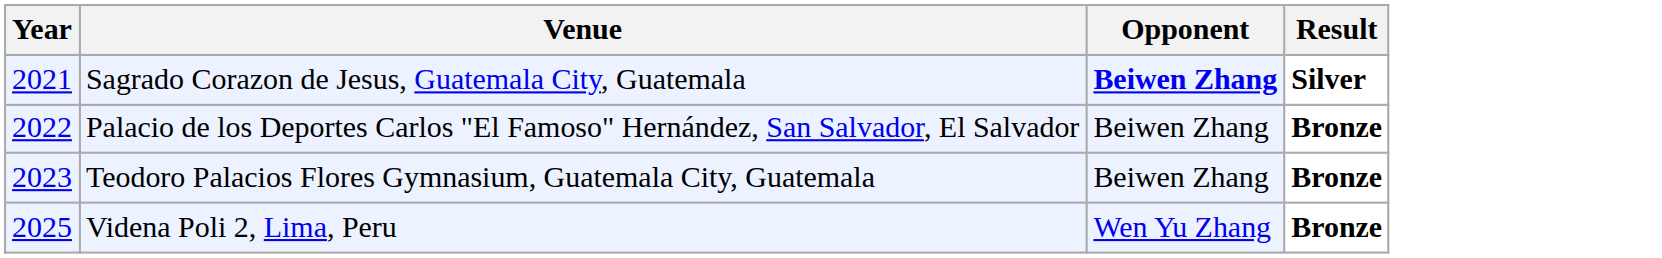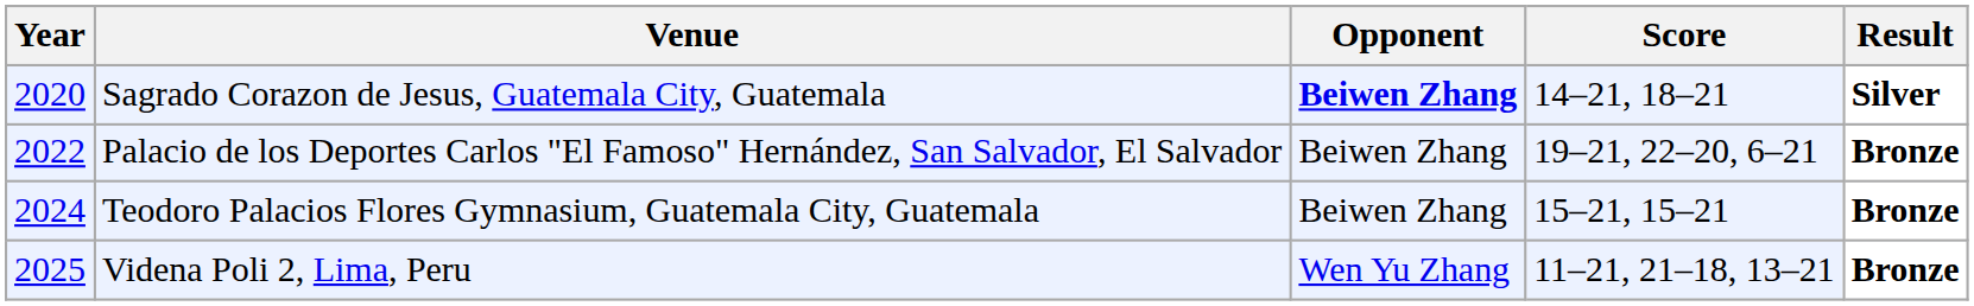+ column: Score | 14–21, 18–21 | 19–21, 22–20, 6–21 | 15–21, 15–21 | 11–21, 21–18, 13–21
Sagrado Corazon de Jesus, Guatemala City, Guatemala | Year: 2021 -> 2020
Teodoro Palacios Flores Gymnasium, Guatemala City, Guatemala | Year: 2023 -> 2024
